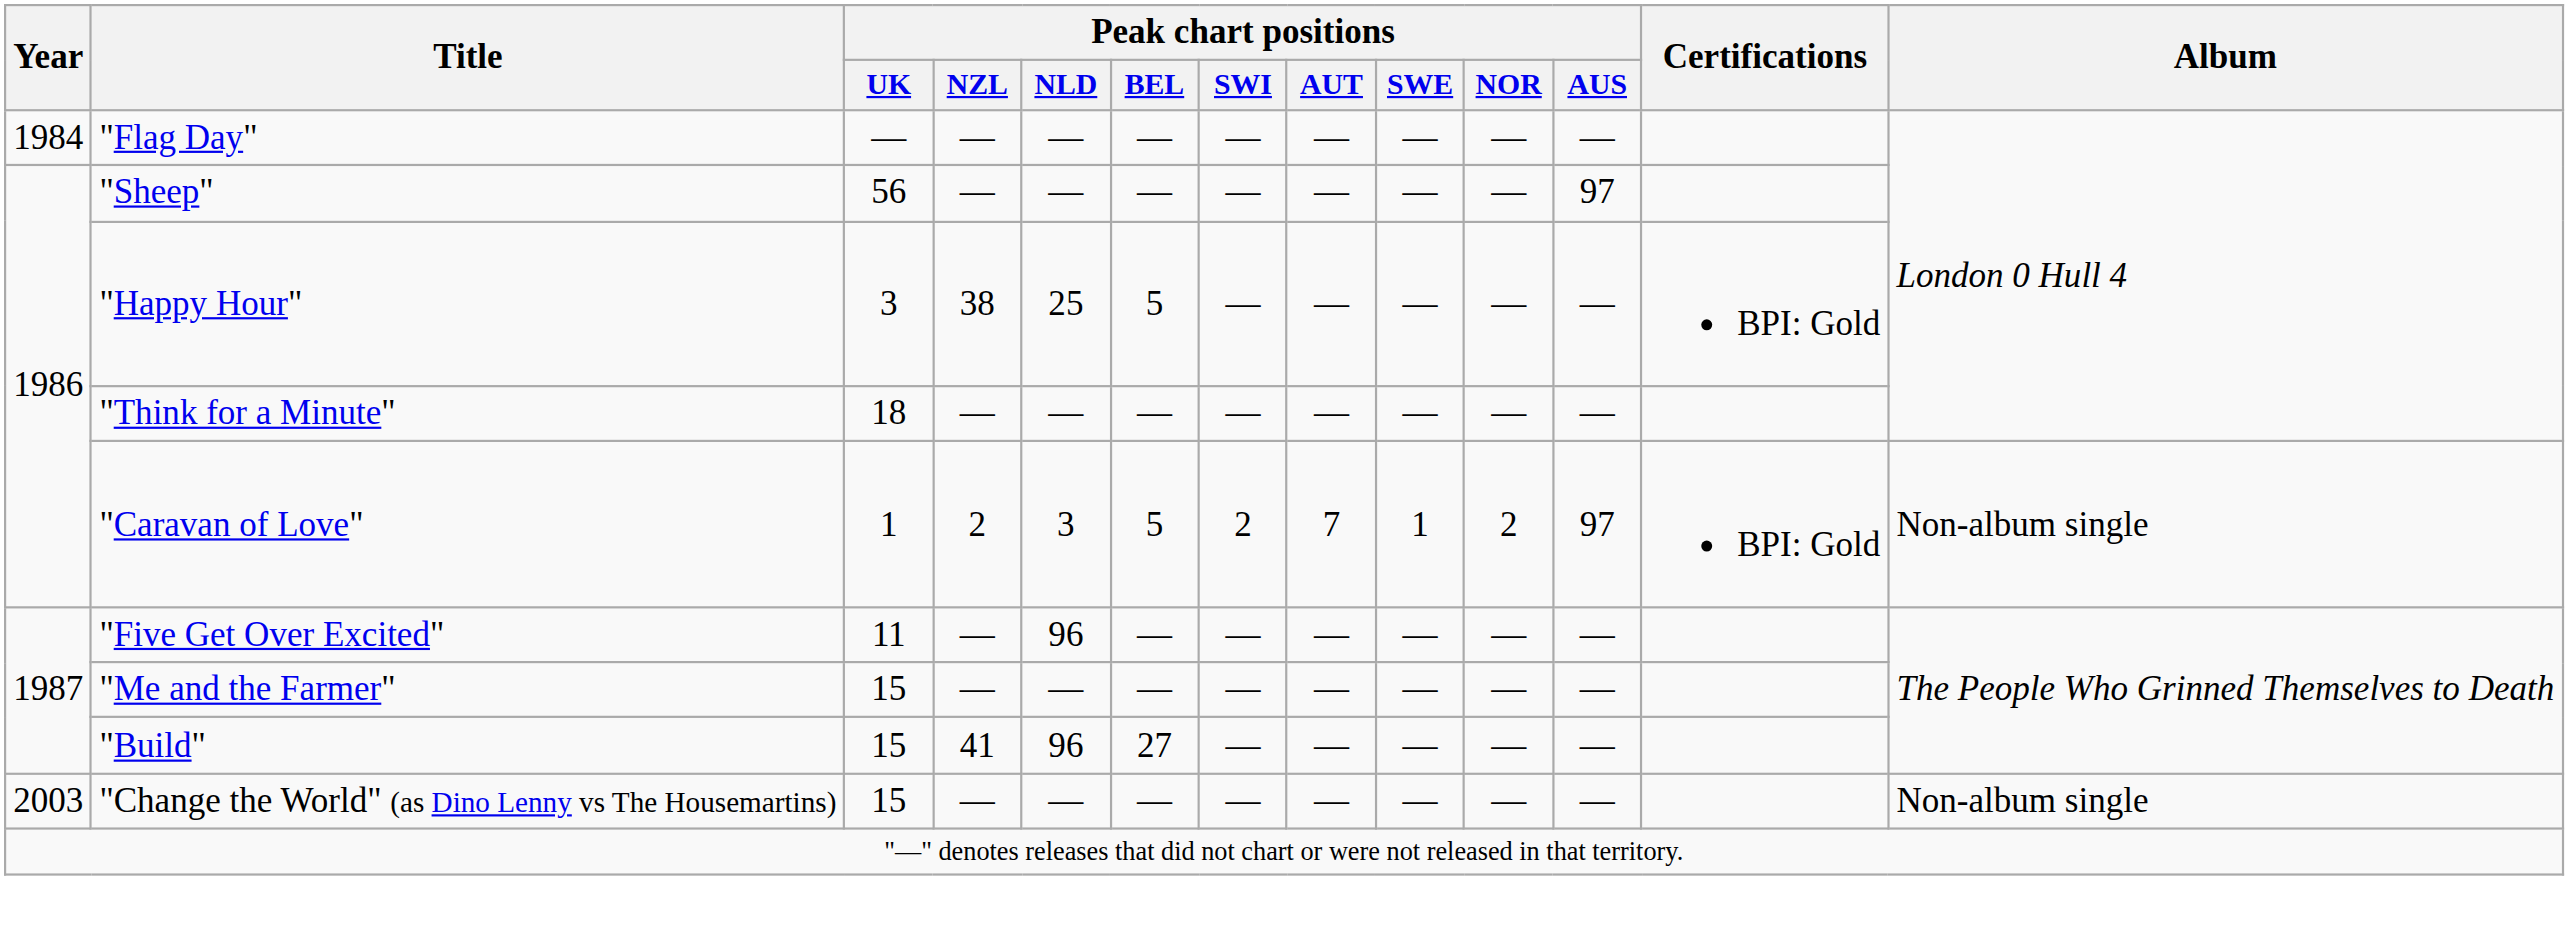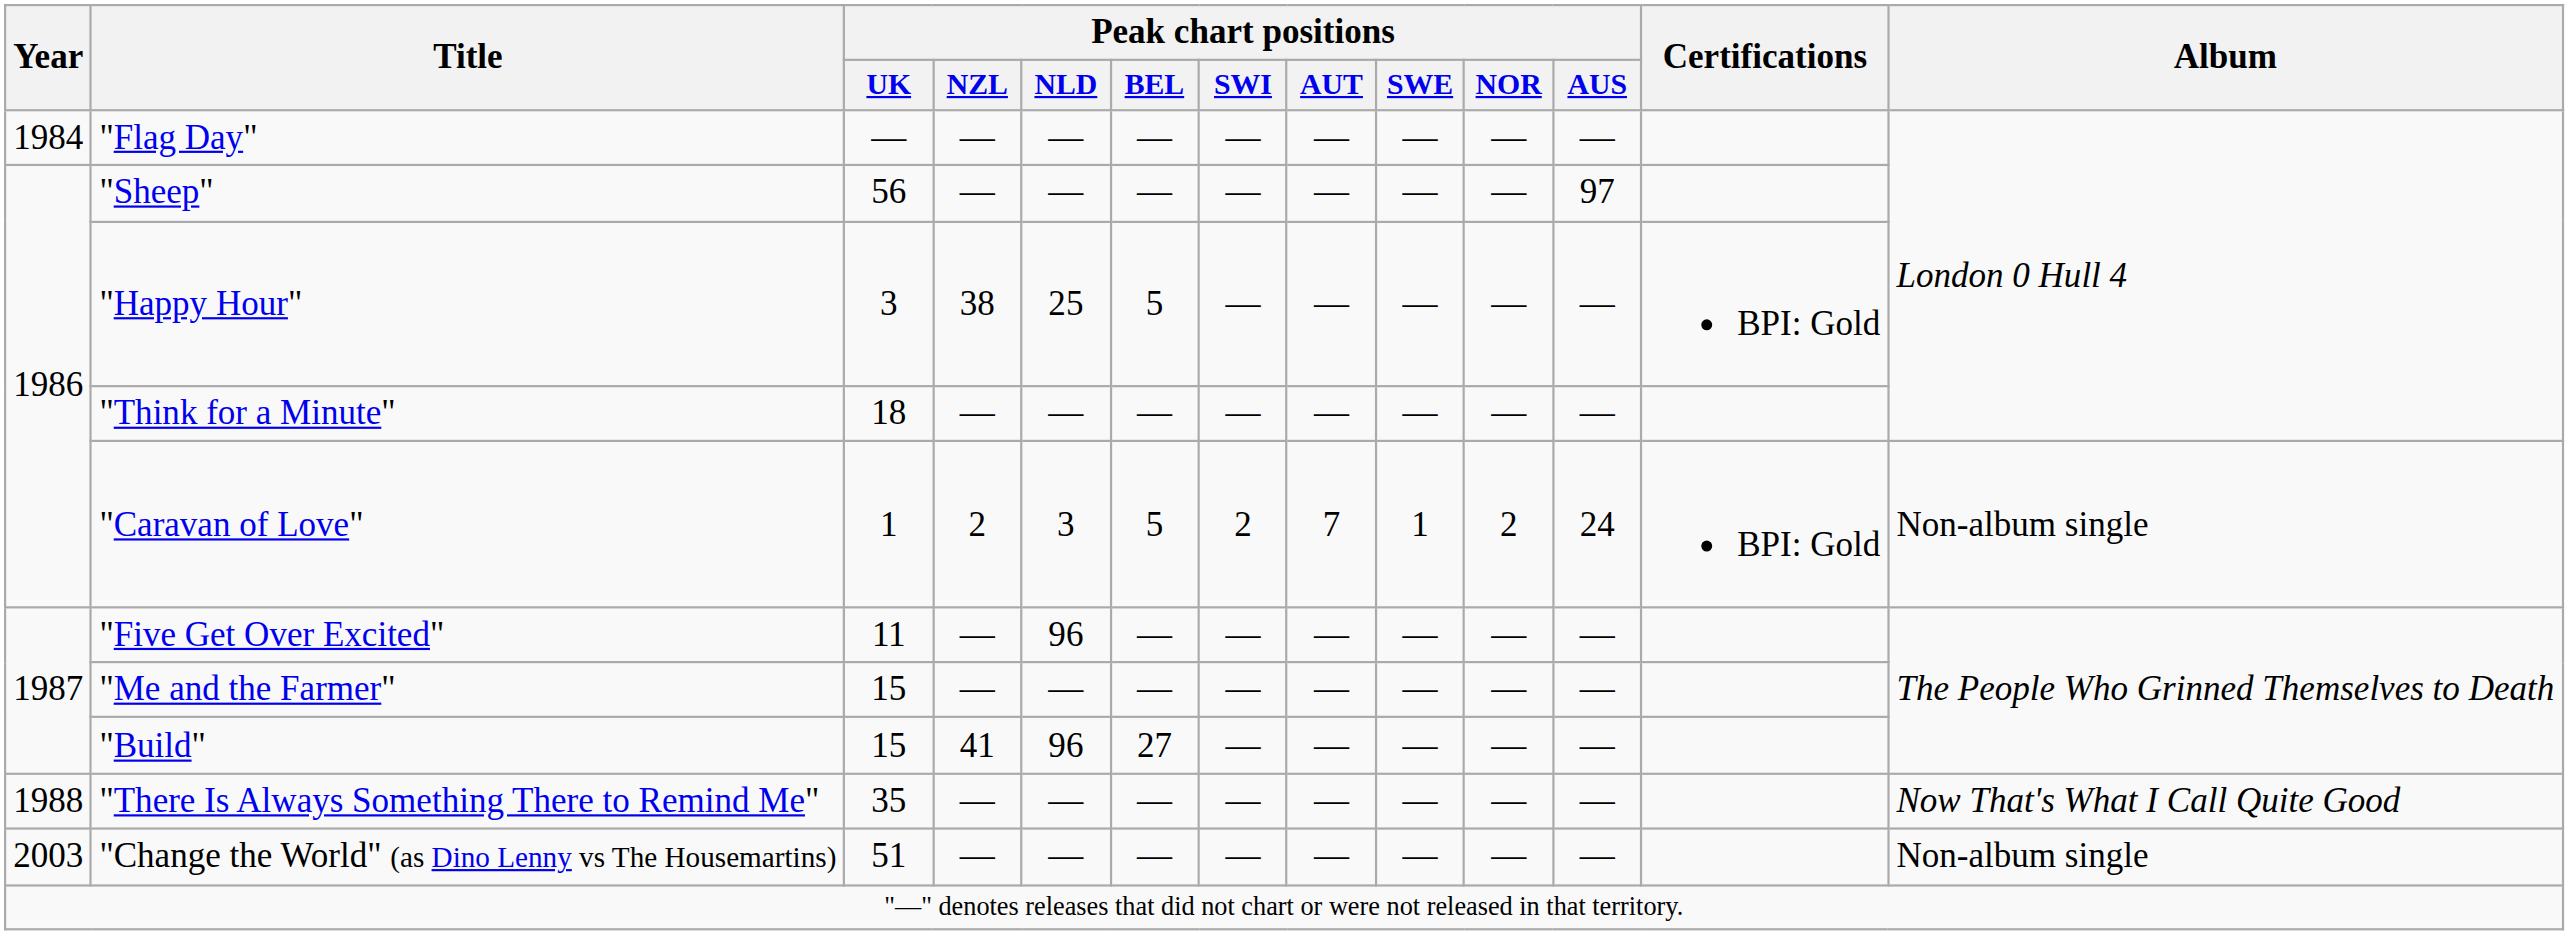"Caravan of Love" | Peak chart positions / AUS: 97 -> 24
+ row: 1988 | "There Is Always Something There to Remind Me" | 35 | — | — | — | — | — | — | — | — | Now That's What I Call Quite Good
"Change the World" (as Dino Lenny vs The Housemartins) | Peak chart positions / UK: 15 -> 51
